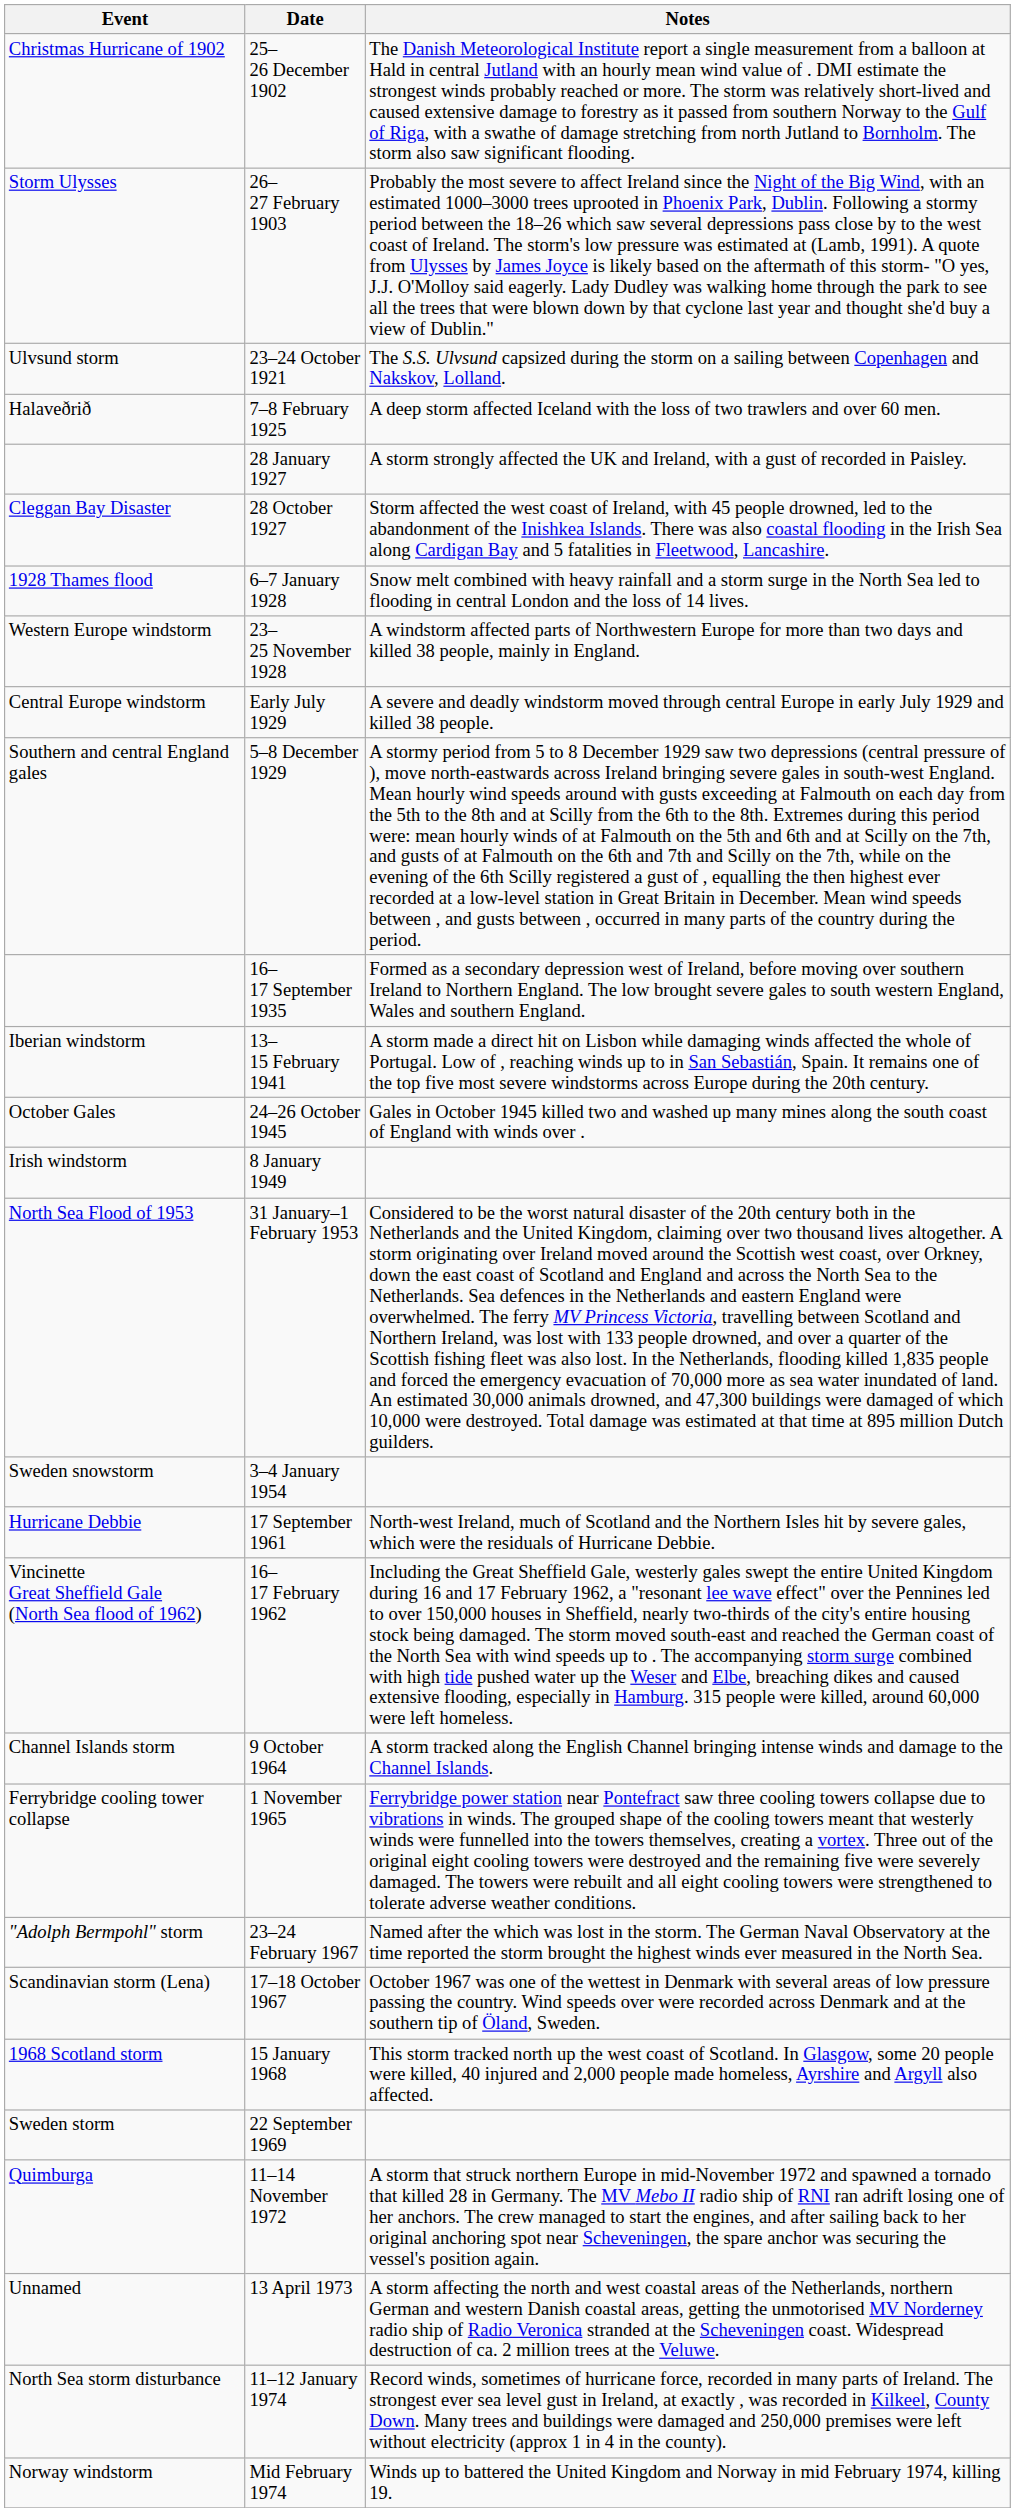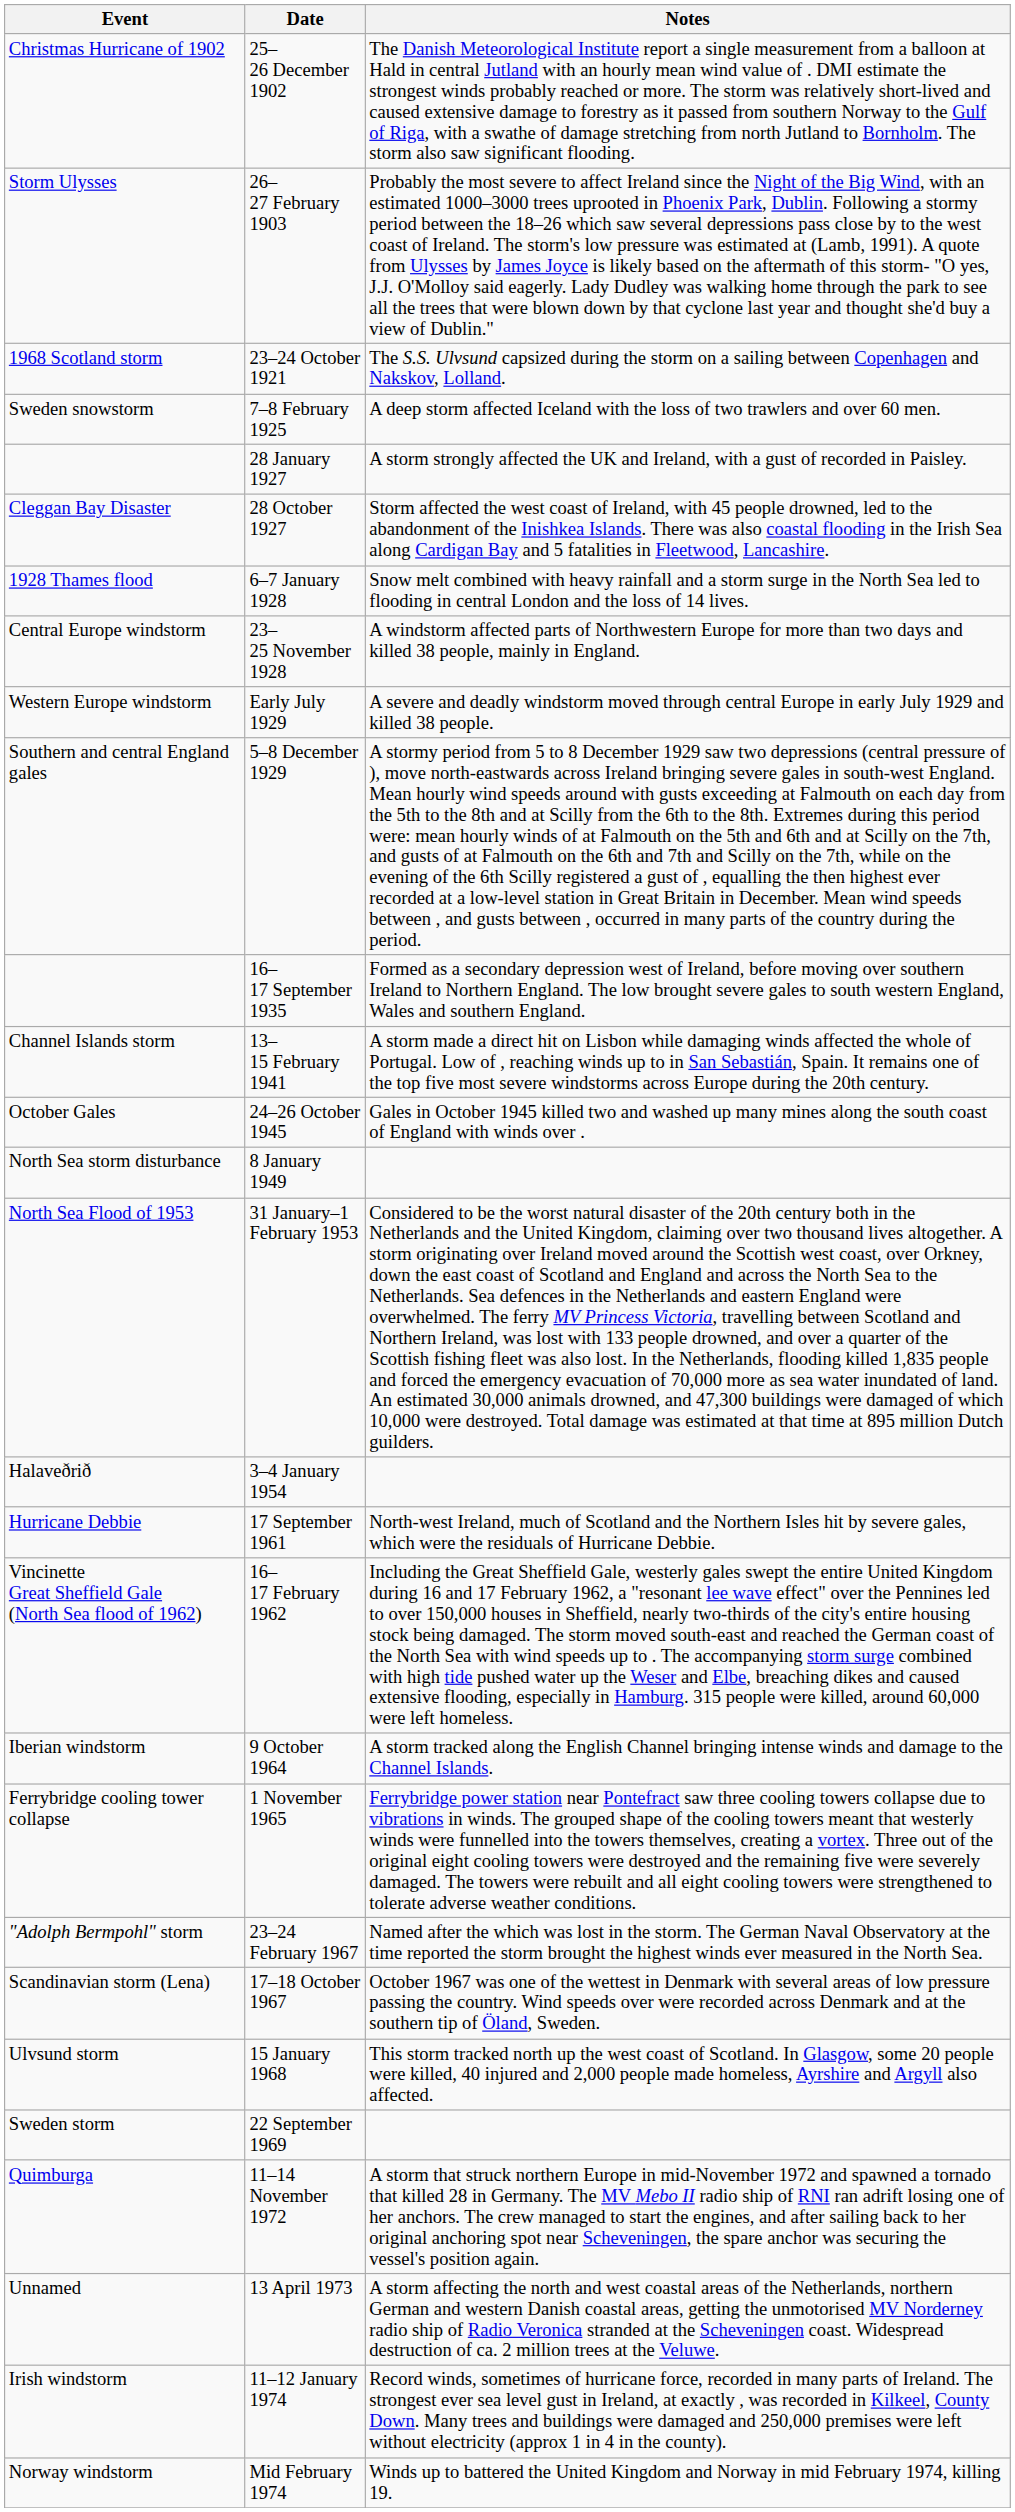23–24 October 1921 | Event: Ulvsund storm -> 1968 Scotland storm
7–8 February 1925 | Event: Halaveðrið -> Sweden snowstorm
23–25 November 1928 | Event: Western Europe windstorm -> Central Europe windstorm
Early July 1929 | Event: Central Europe windstorm -> Western Europe windstorm
13–15 February 1941 | Event: Iberian windstorm -> Channel Islands storm
8 January 1949 | Event: Irish windstorm -> North Sea storm disturbance
3–4 January 1954 | Event: Sweden snowstorm -> Halaveðrið
9 October 1964 | Event: Channel Islands storm -> Iberian windstorm
15 January 1968 | Event: 1968 Scotland storm -> Ulvsund storm
11–12 January 1974 | Event: North Sea storm disturbance -> Irish windstorm
